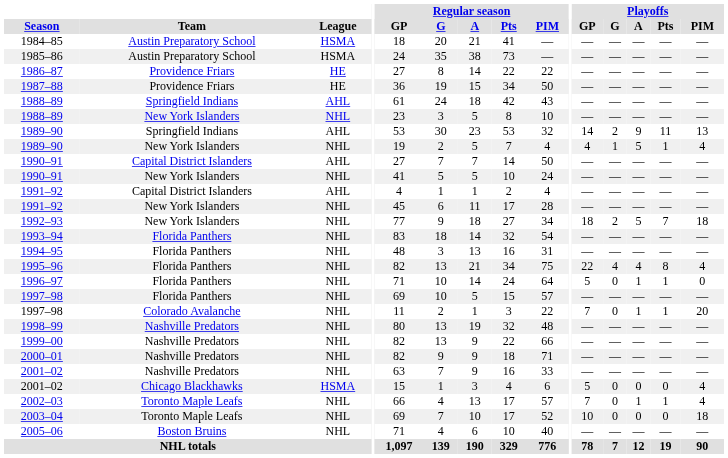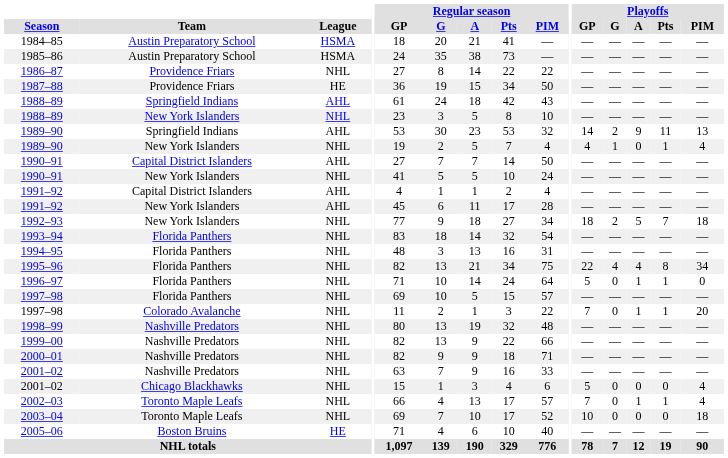1986–87 | League: HE -> NHL
1989–90 / New York Islanders | Playoffs / A: 5 -> 0
1991–92 / New York Islanders | League: NHL -> AHL
1995–96 | Playoffs / PIM: 4 -> 34
2001–02 / Chicago Blackhawks | League: HSMA -> NHL
2005–06 | League: NHL -> HE
